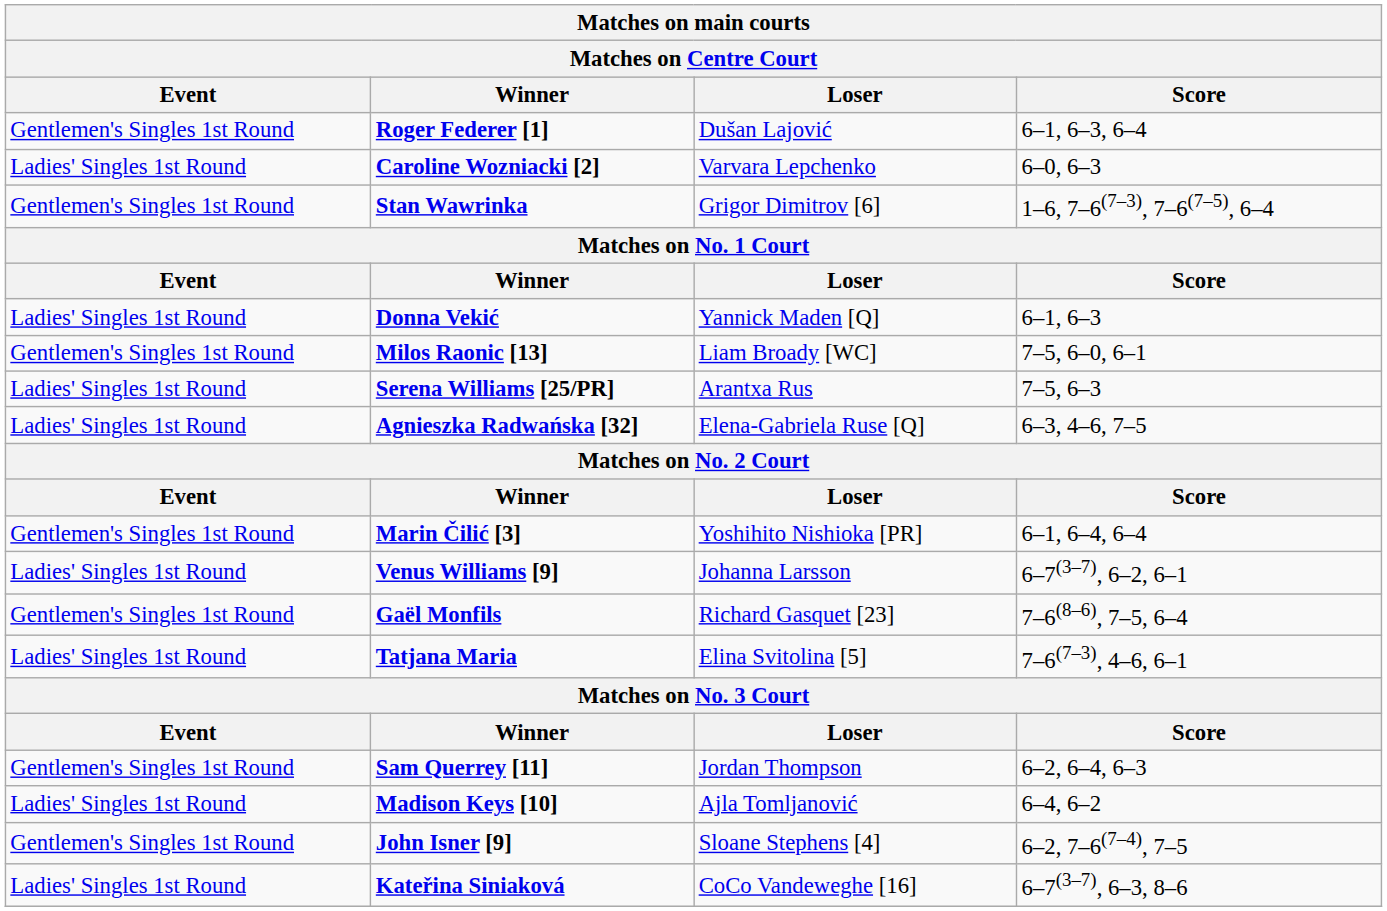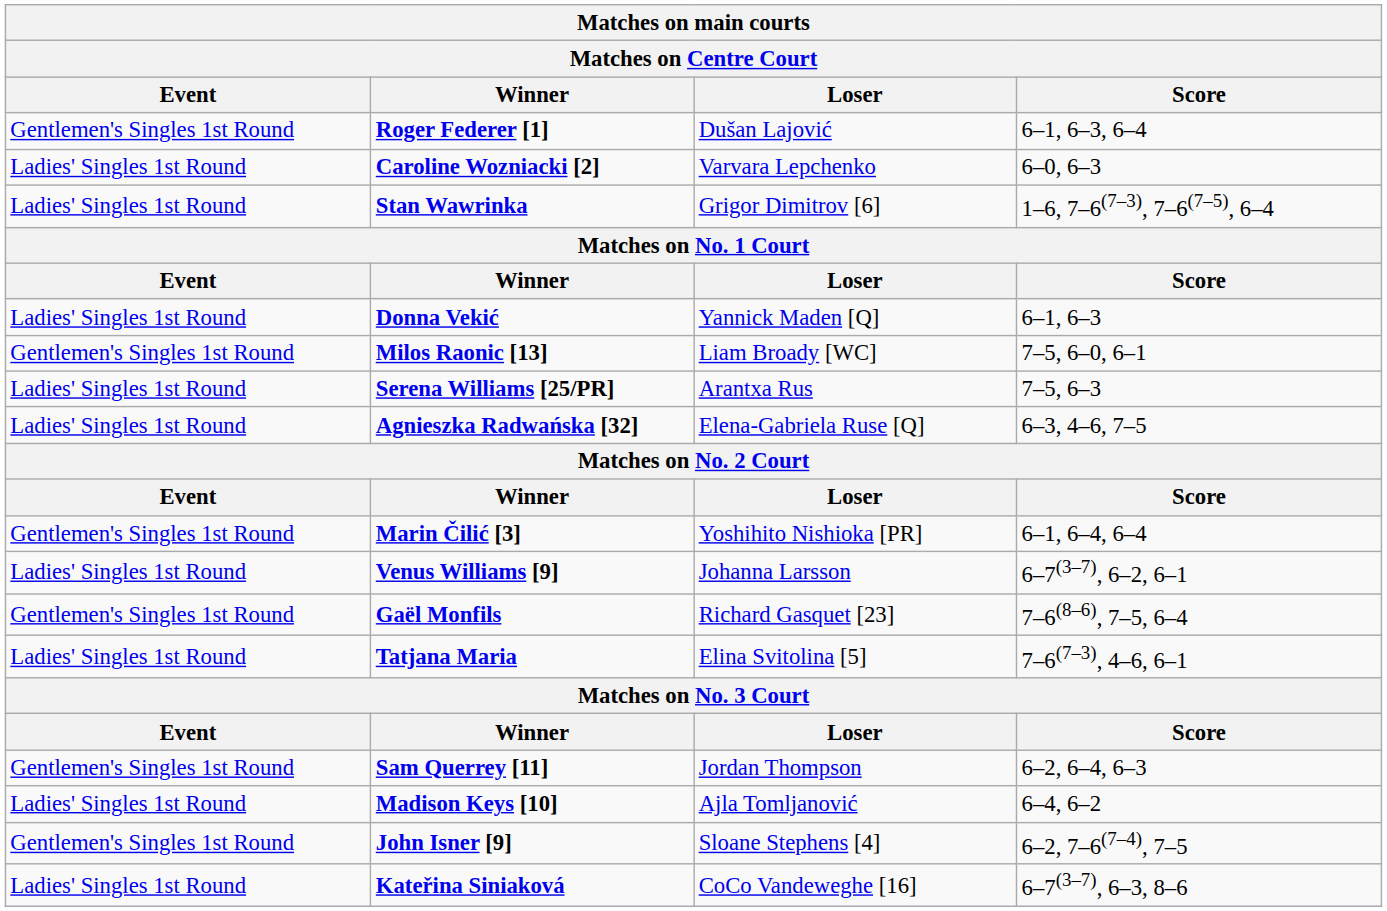Stan Wawrinka | Event: Gentlemen's Singles 1st Round -> Ladies' Singles 1st Round
